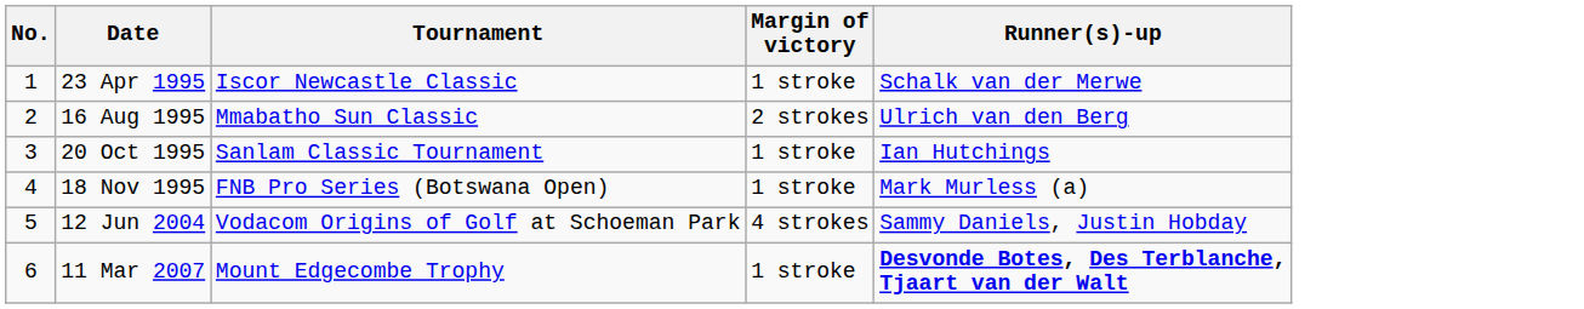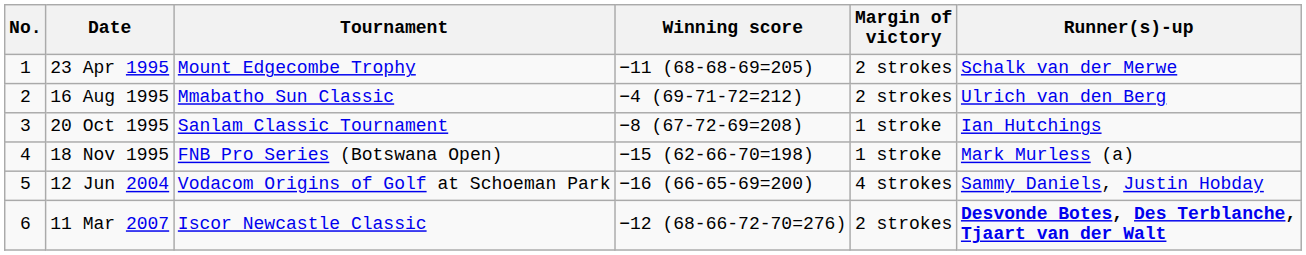+ column: Winning score | −11 (68-68-69=205) | −4 (69-71-72=212) | −8 (67-72-69=208) | −15 (62-66-70=198) | −16 (66-65-69=200) | −12 (68-66-72-70=276)
23 Apr 1995 | Tournament: Iscor Newcastle Classic -> Mount Edgecombe Trophy
23 Apr 1995 | Margin of victory: 1 stroke -> 2 strokes
11 Mar 2007 | Tournament: Mount Edgecombe Trophy -> Iscor Newcastle Classic
11 Mar 2007 | Margin of victory: 1 stroke -> 2 strokes
